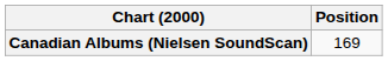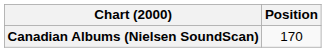Canadian Albums (Nielsen SoundScan) | Position: 169 -> 170
